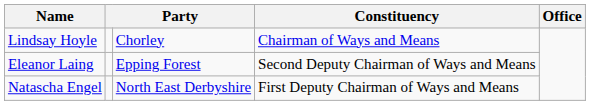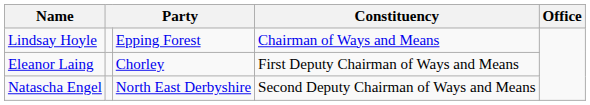Lindsay Hoyle | column 3: Chorley -> Epping Forest
Eleanor Laing | column 3: Epping Forest -> Chorley
Eleanor Laing | Constituency: Second Deputy Chairman of Ways and Means -> First Deputy Chairman of Ways and Means
Natascha Engel | Constituency: First Deputy Chairman of Ways and Means -> Second Deputy Chairman of Ways and Means
